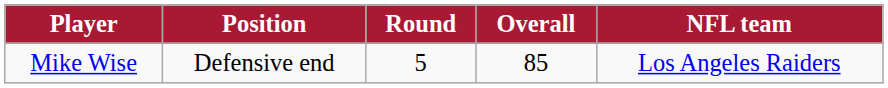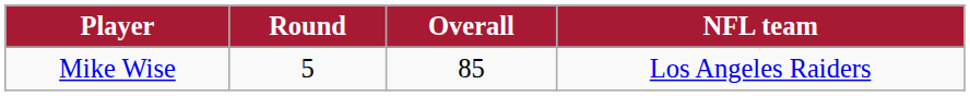- column: Position | Defensive end
